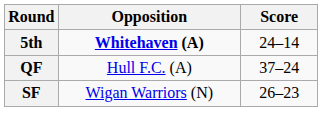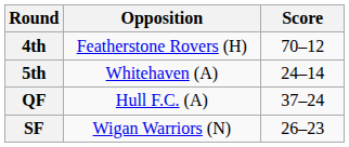+ row: 4th | Featherstone Rovers (H) | 70–12
5th | Opposition: bold -> normal
